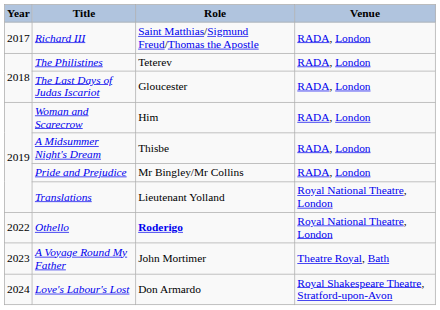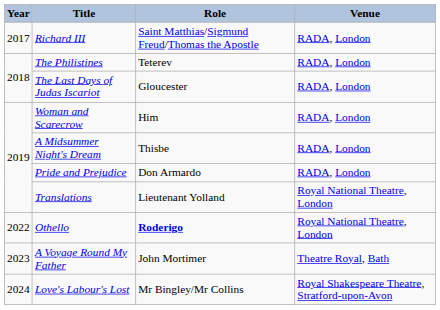Pride and Prejudice | Role: Mr Bingley/Mr Collins -> Don Armardo
Love's Labour's Lost | Role: Don Armardo -> Mr Bingley/Mr Collins
